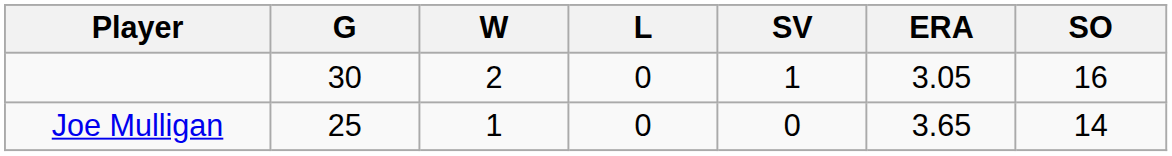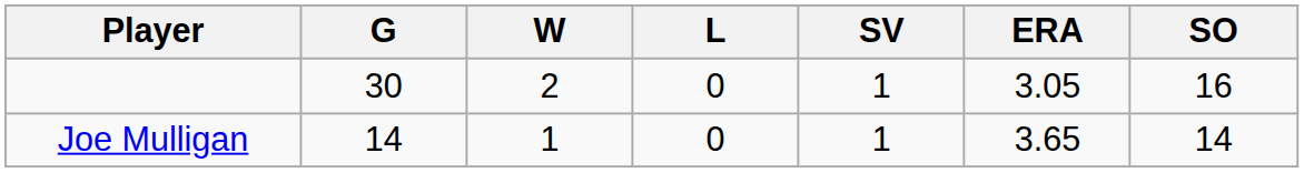Joe Mulligan | G: 25 -> 14
Joe Mulligan | SV: 0 -> 1
